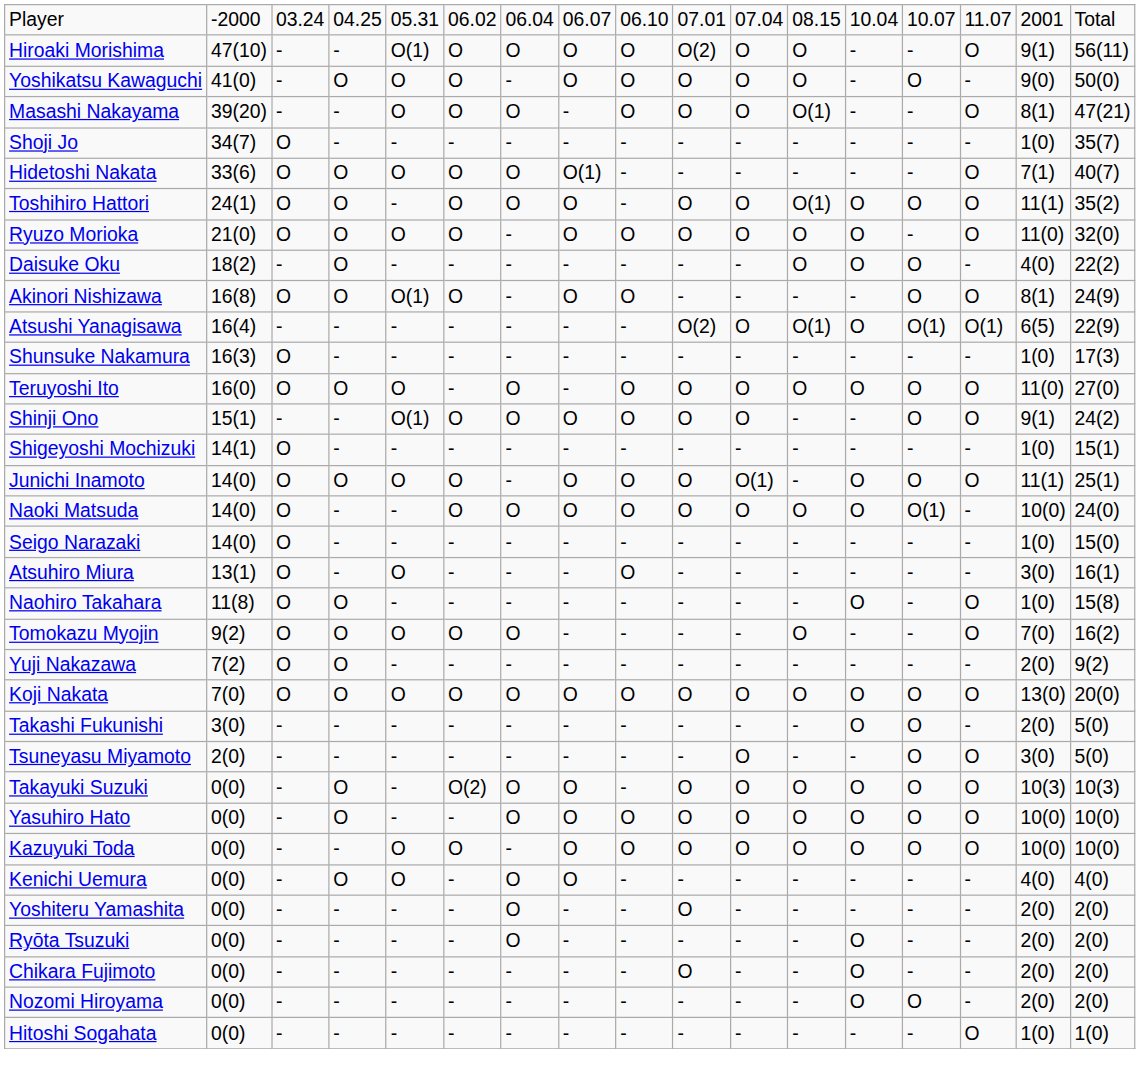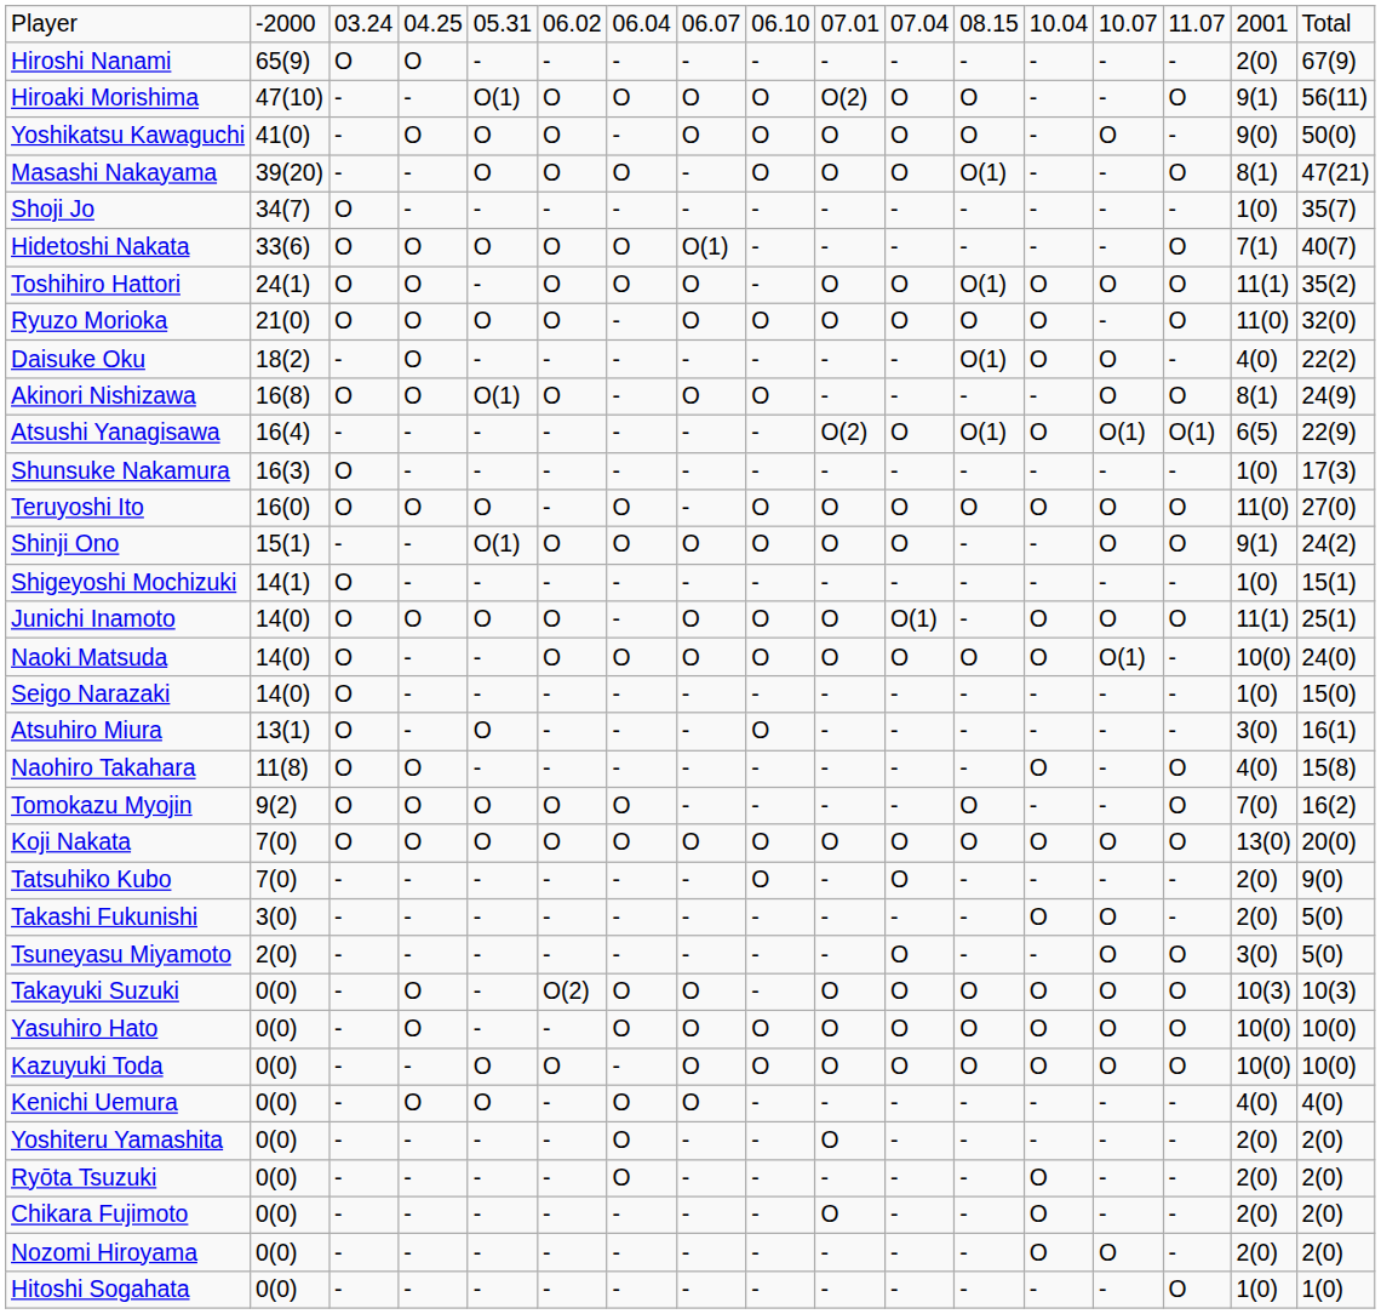+ row: Hiroshi Nanami | 65(9) | O | O | - | - | - | - | - | - | - | - | - | - | - | 2(0) | 67(9)
Daisuke Oku | column 12: O -> O(1)
Naohiro Takahara | column 16: 1(0) -> 4(0)
- row: Yuji Nakazawa | 7(2) | O | O | - | - | - | - | - | - | - | - | - | - | - | 2(0) | 9(2)
+ row: Tatsuhiko Kubo | 7(0) | - | - | - | - | - | - | O | - | O | - | - | - | - | 2(0) | 9(0)
